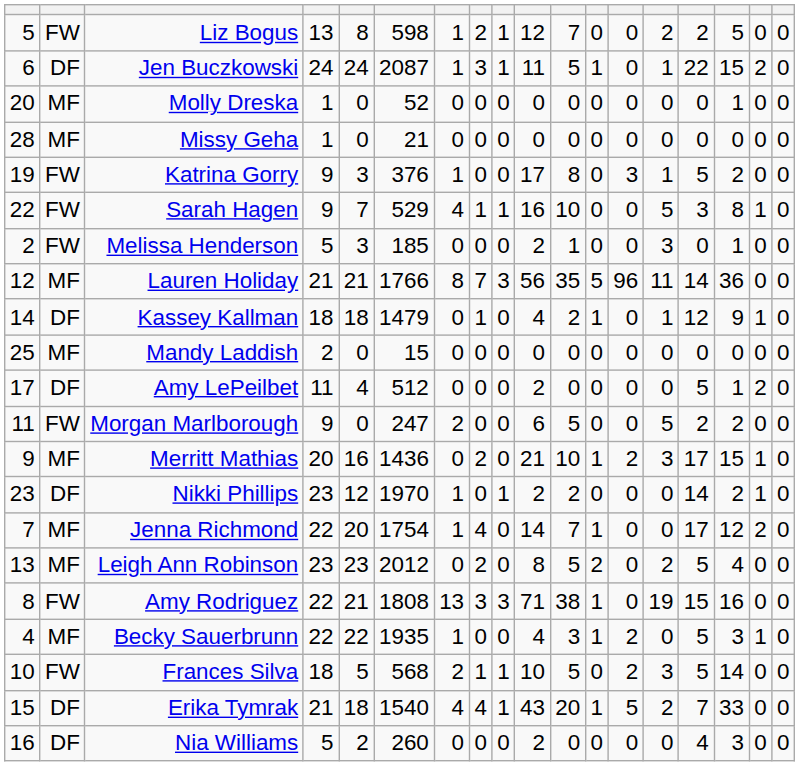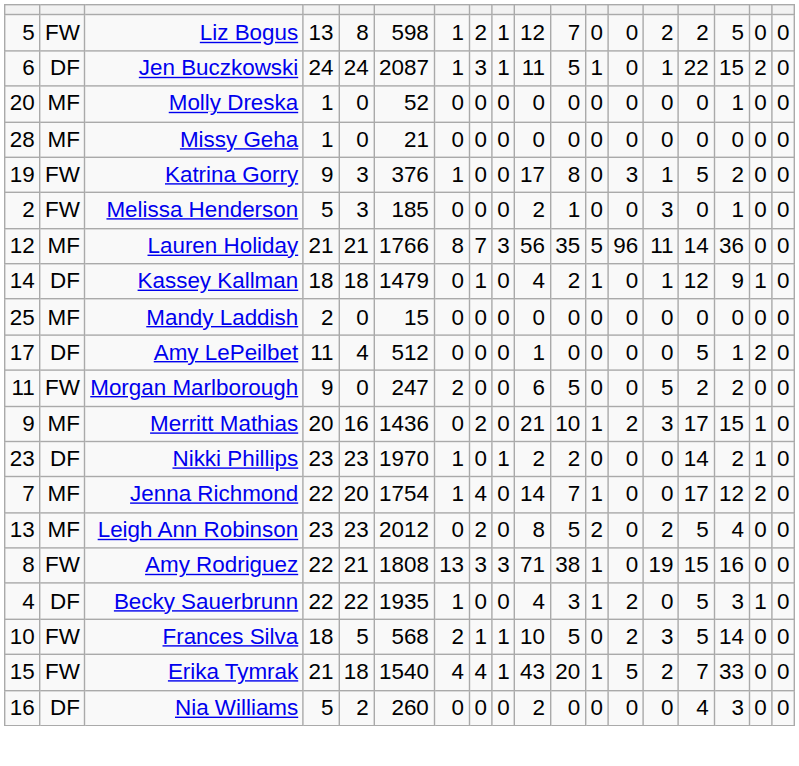- row: 22 | FW | Sarah Hagen | 9 | 7 | 529 | 4 | 1 | 1 | 16 | 10 | 0 | 0 | 5 | 3 | 8 | 1 | 0
Amy LePeilbet | column 10: 2 -> 1
Nikki Phillips | column 5: 12 -> 23
Becky Sauerbrunn | column 2: MF -> DF
Erika Tymrak | column 2: DF -> FW
